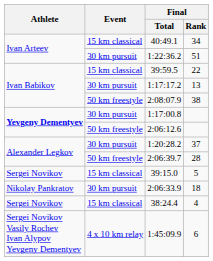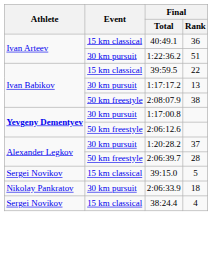40:49.1 | Final / Rank: 34 -> 36
- row: Sergei Novikov Vasily Rochev Ivan Alypov Yevgeny Dementyev | 4 x 10 km relay | 1:45:09.9 | 6
